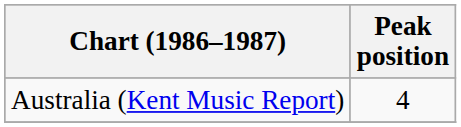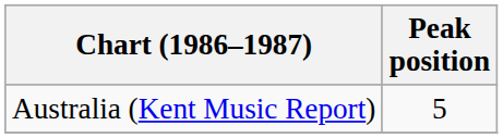Australia (Kent Music Report) | Peak position: 4 -> 5
